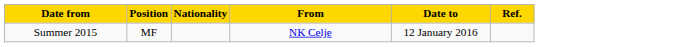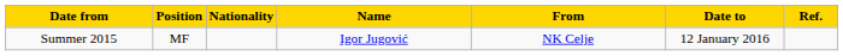+ column: Name | Igor Jugović
